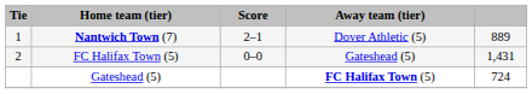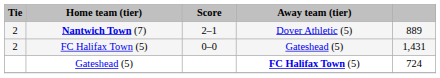Nantwich Town (7) | Tie: 1 -> 2
